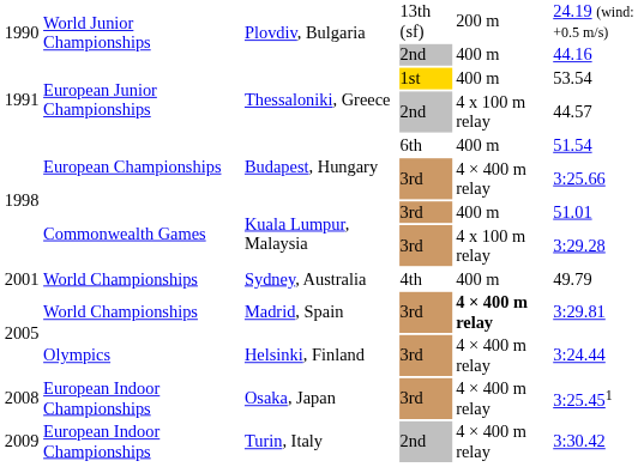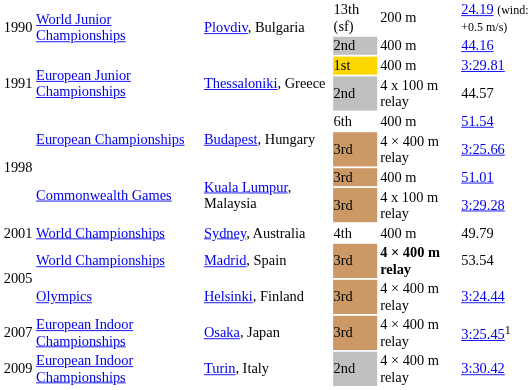Thessaloniki, Greece / 1st | column 6: 53.54 -> 3:29.81
Madrid, Spain | column 6: 3:29.81 -> 53.54
Osaka, Japan | column 1: 2008 -> 2007
